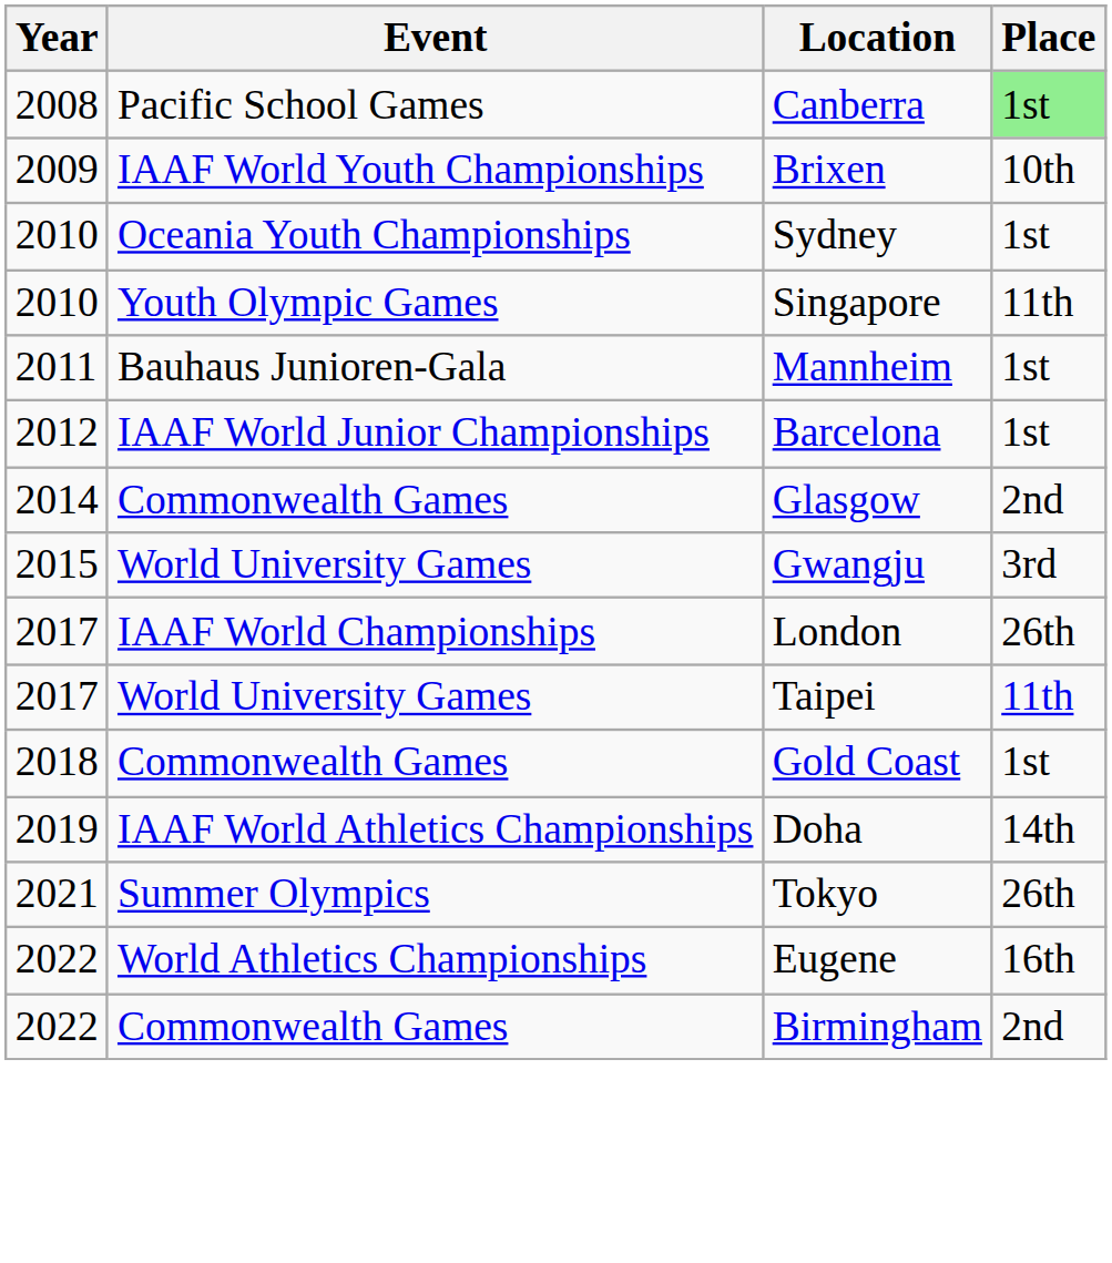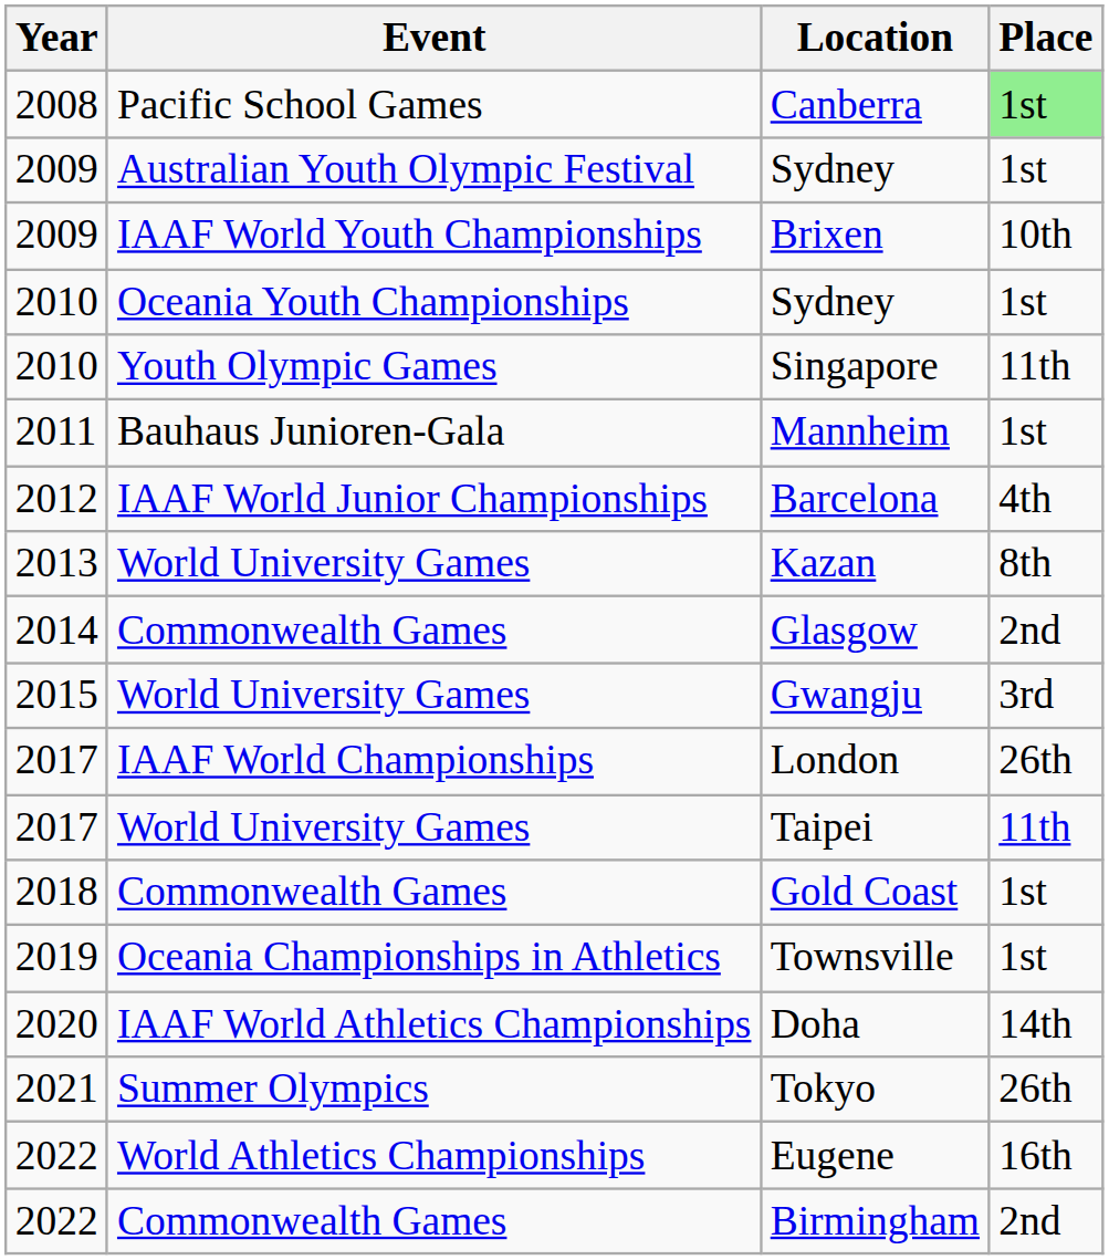+ row: 2009 | Australian Youth Olympic Festival | Sydney | 1st
Barcelona | Place: 1st -> 4th
+ row: 2013 | World University Games | Kazan | 8th
+ row: 2019 | Oceania Championships in Athletics | Townsville | 1st
Doha | Year: 2019 -> 2020
